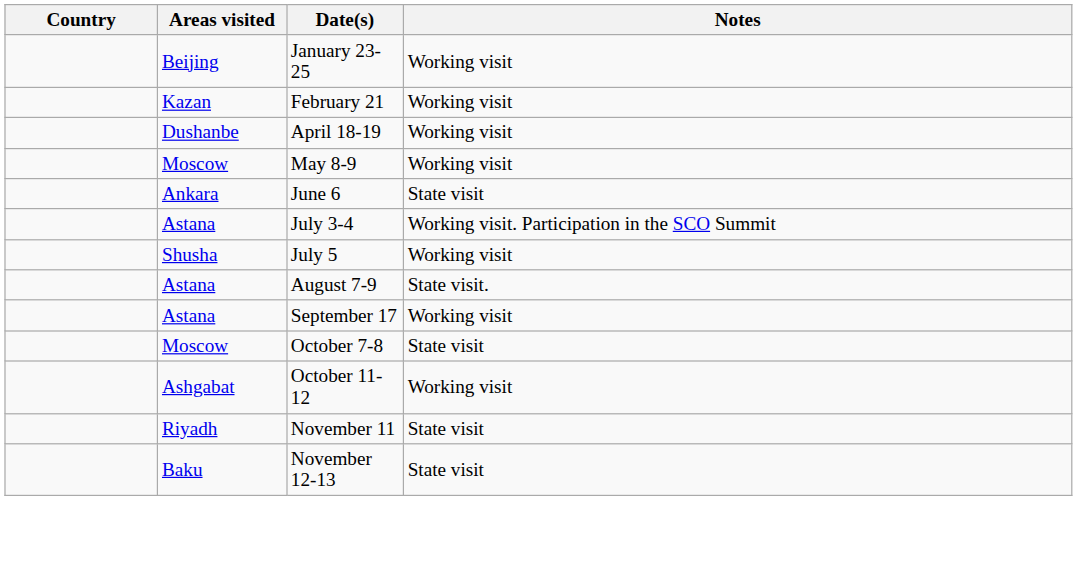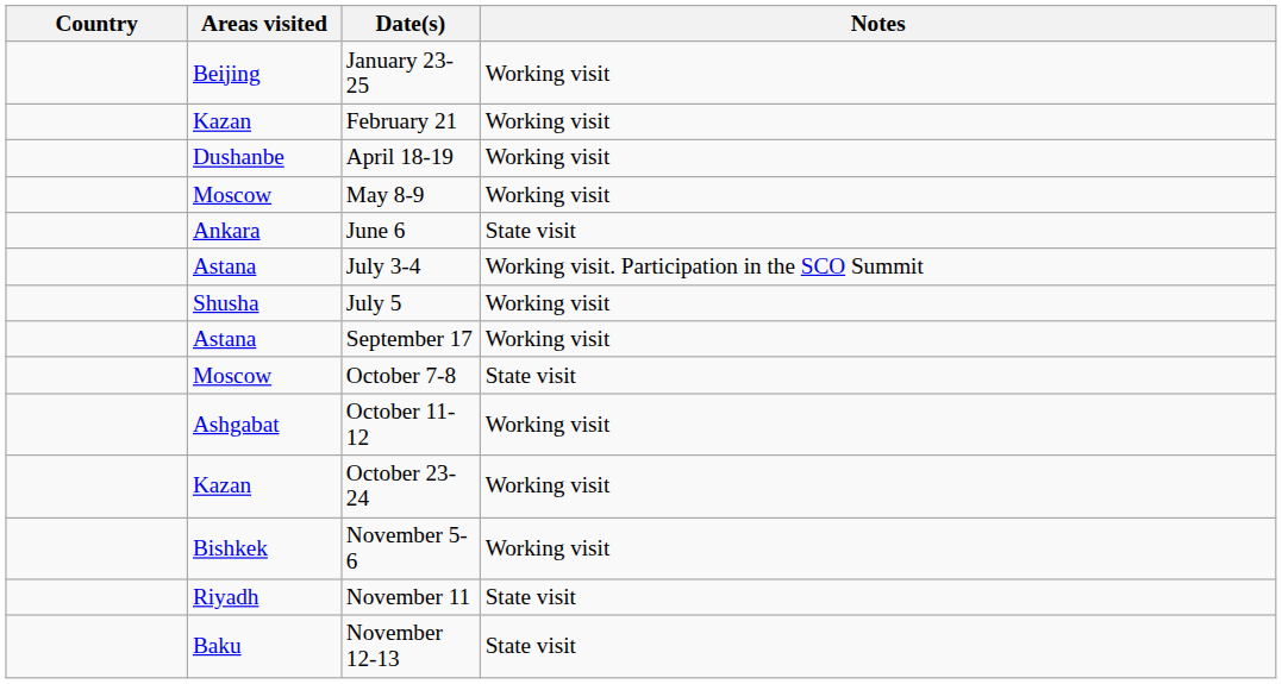- row: Astana | August 7-9 | State visit.
+ row: Kazan | October 23-24 | Working visit
+ row: Bishkek | November 5-6 | Working visit
